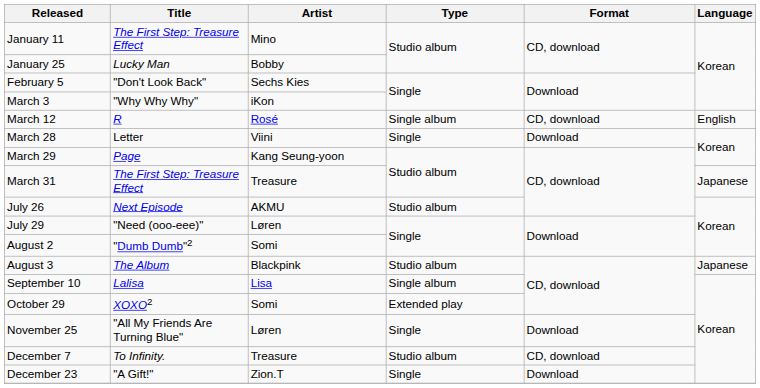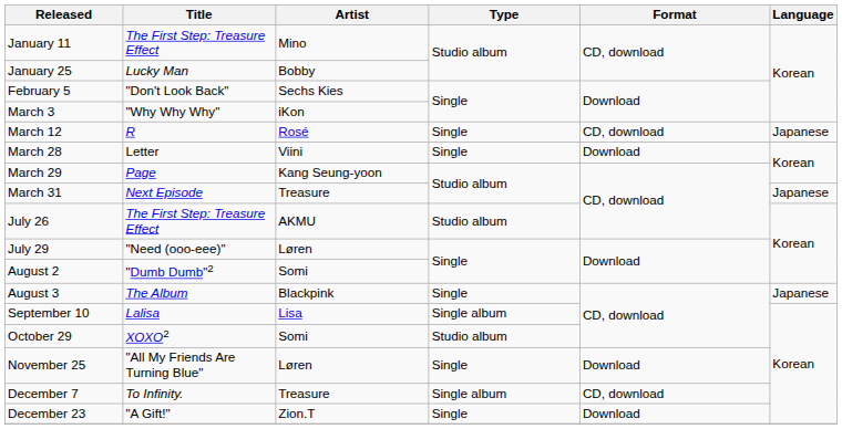March 12 | Type: Single album -> Single
March 12 | Language: English -> Japanese
March 31 | Title: The First Step: Treasure Effect -> Next Episode
July 26 | Title: Next Episode -> The First Step: Treasure Effect
August 3 | Type: Studio album -> Single
October 29 | Type: Extended play -> Studio album
December 7 | Type: Studio album -> Single album
